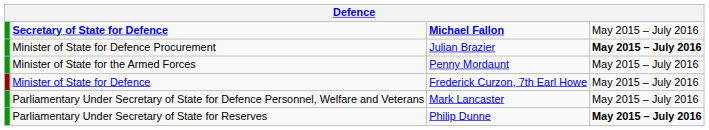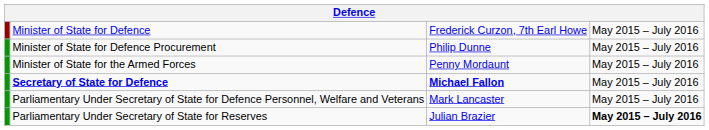rows swapped: Secretary of State for Defence <-> Minister of State for Defence
Minister of State for Defence Procurement | column 3: Julian Brazier -> Philip Dunne
Minister of State for Defence Procurement | column 4: bold -> normal
Parliamentary Under Secretary of State for Reserves | column 3: Philip Dunne -> Julian Brazier
